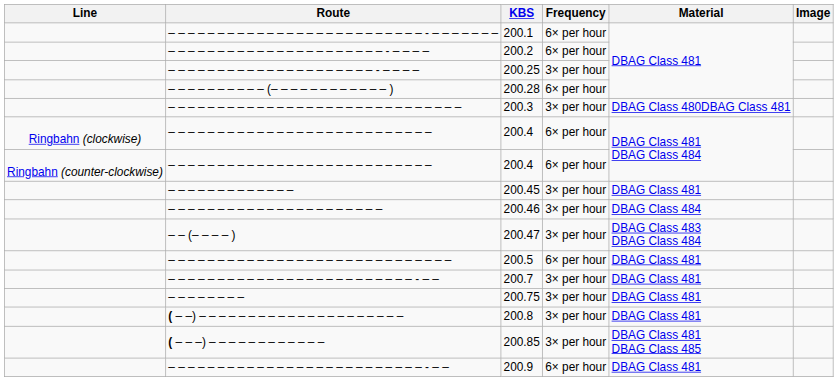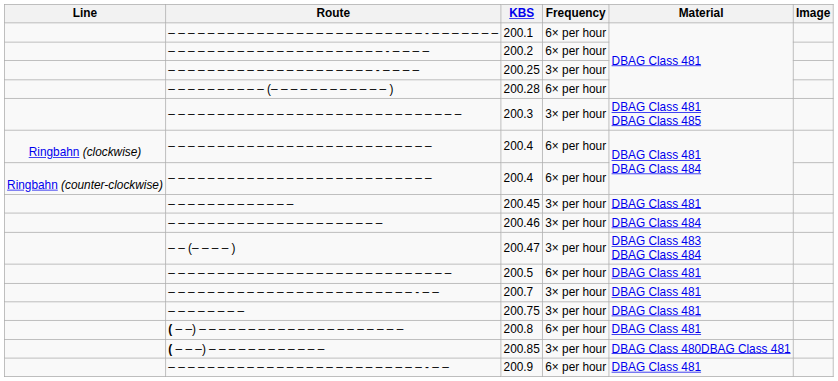– – – – – – – – – – – – – – – – – – – – – – – – – – – – – – | Material: DBAG Class 480DBAG Class 481 -> DBAG Class 481 DBAG Class 485
( – –) – – – – – – – – – – – – – – – – – – – – – | Frequency: 3× per hour -> 6× per hour
( – – –) – – – – – – – – – – – – | Material: DBAG Class 481 DBAG Class 485 -> DBAG Class 480DBAG Class 481
